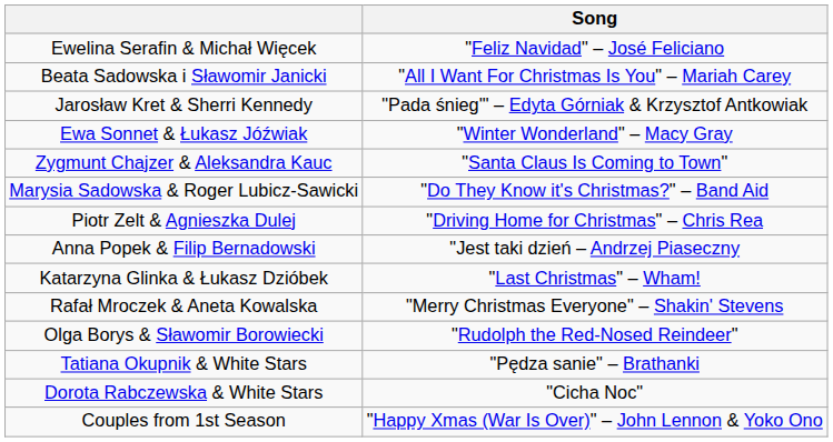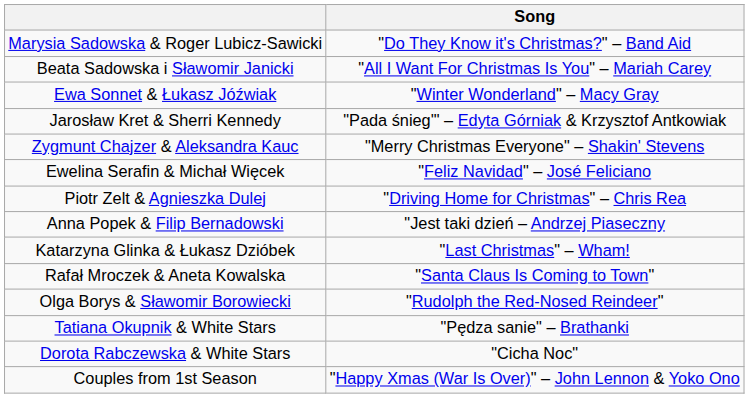rows swapped: Ewelina Serafin & Michał Więcek <-> Marysia Sadowska & Roger Lubicz-Sawicki
rows swapped: Jarosław Kret & Sherri Kennedy <-> Ewa Sonnet & Łukasz Jóźwiak
Zygmunt Chajzer & Aleksandra Kauc | Song: "Santa Claus Is Coming to Town" -> "Merry Christmas Everyone" – Shakin' Stevens
Rafał Mroczek & Aneta Kowalska | Song: "Merry Christmas Everyone" – Shakin' Stevens -> "Santa Claus Is Coming to Town"
